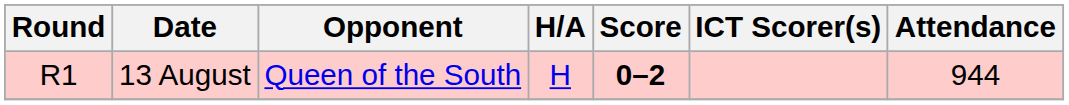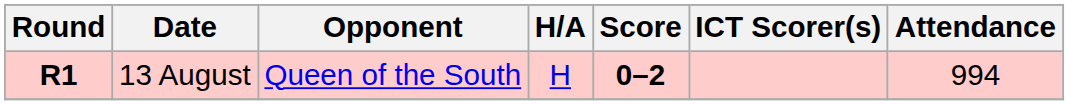13 August | Round: normal -> bold
13 August | Attendance: 944 -> 994
